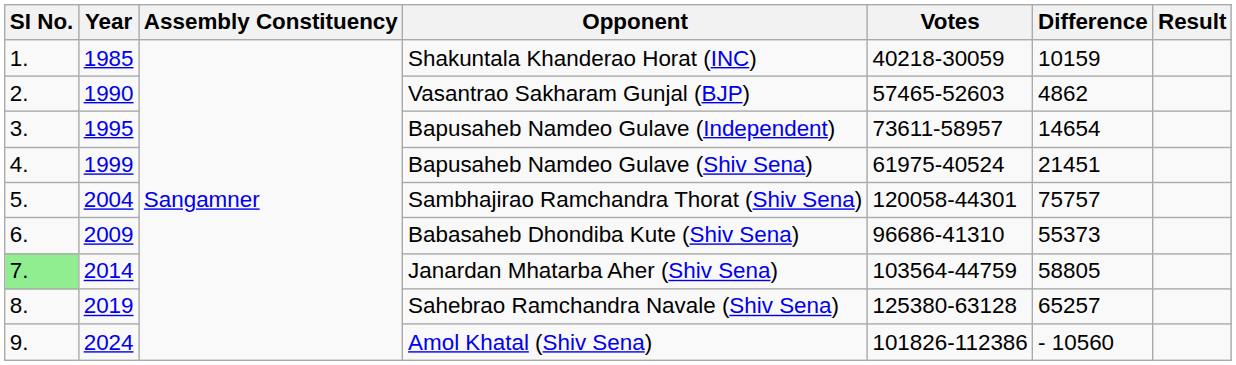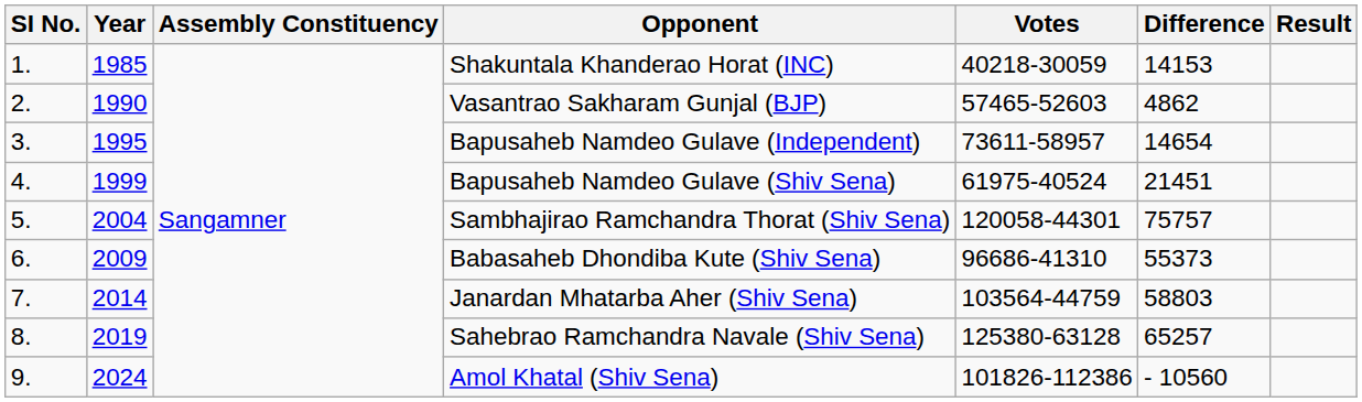Shakuntala Khanderao Horat (INC) | Difference: 10159 -> 14153
Janardan Mhatarba Aher (Shiv Sena) | SI No.: lightgreen background -> no background
Janardan Mhatarba Aher (Shiv Sena) | Difference: 58805 -> 58803
